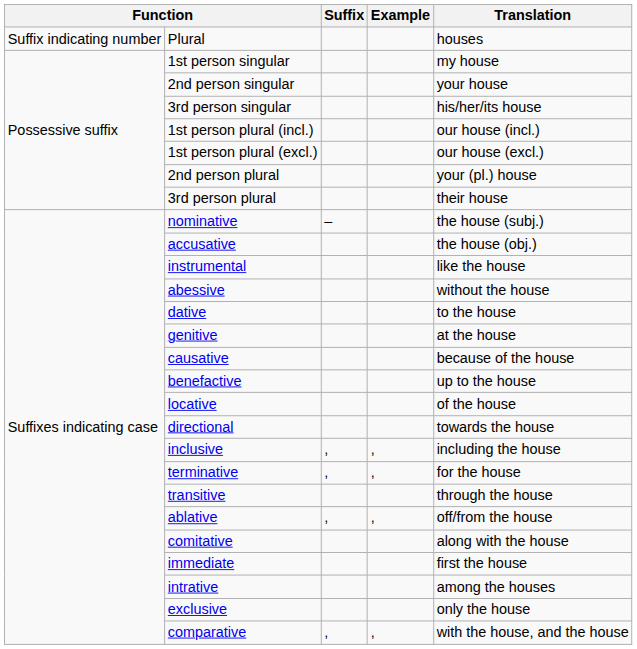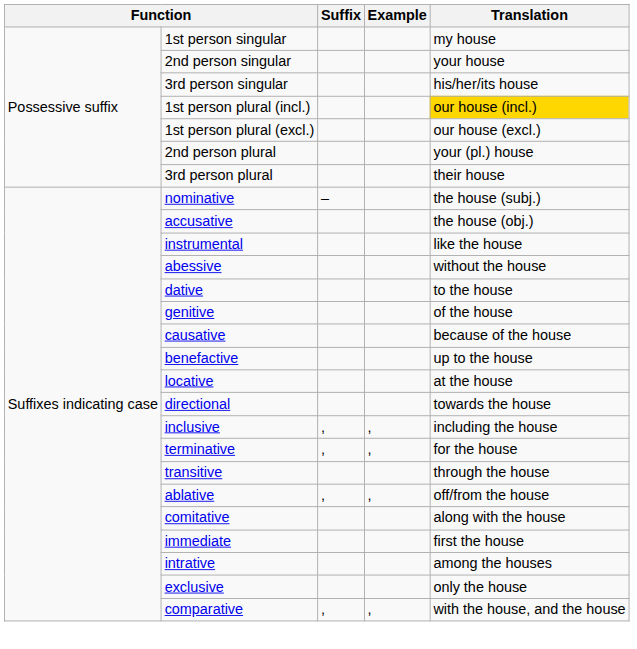- row: Suffix indicating number | Plural | houses
1st person plural (incl.) | Translation: no background -> gold background
genitive | Translation: at the house -> of the house
locative | Translation: of the house -> at the house
